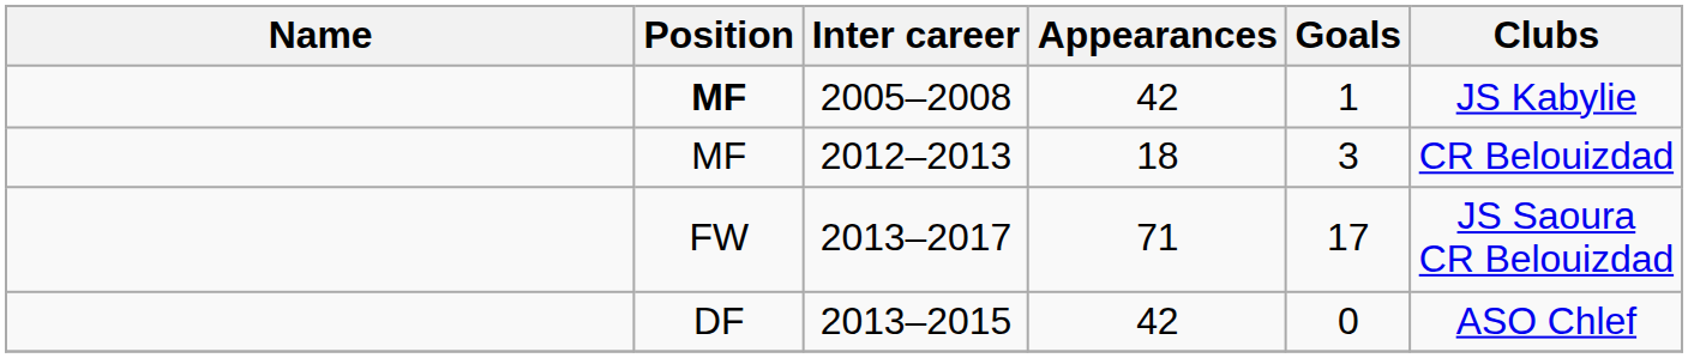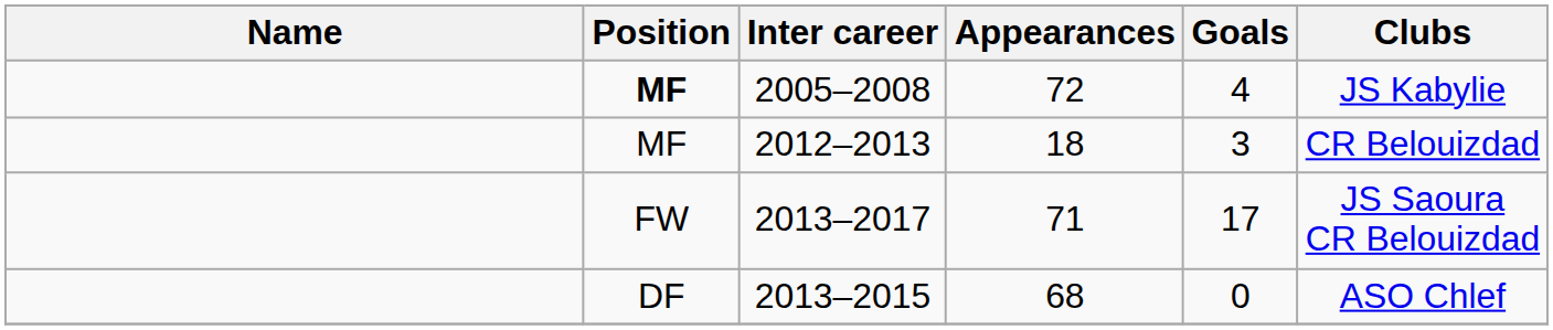2005–2008 | Appearances: 42 -> 72
2005–2008 | Goals: 1 -> 4
2013–2015 | Appearances: 42 -> 68
